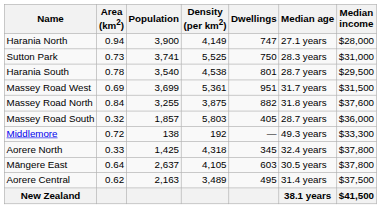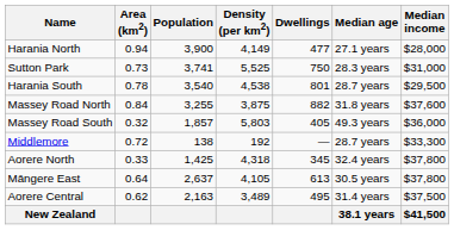Harania North | Dwellings: 747 -> 477
- row: Massey Road West | 0.69 | 3,699 | 5,361 | 951 | 31.7 years | $31,500
Massey Road South | Median age: 28.7 years -> 49.3 years
Middlemore | Median age: 49.3 years -> 28.7 years
Māngere East | Dwellings: 603 -> 613
